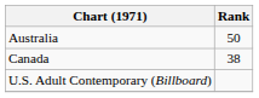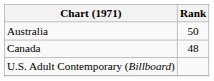Canada | Rank: 38 -> 48
